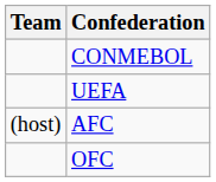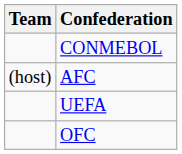rows swapped: AFC <-> UEFA
